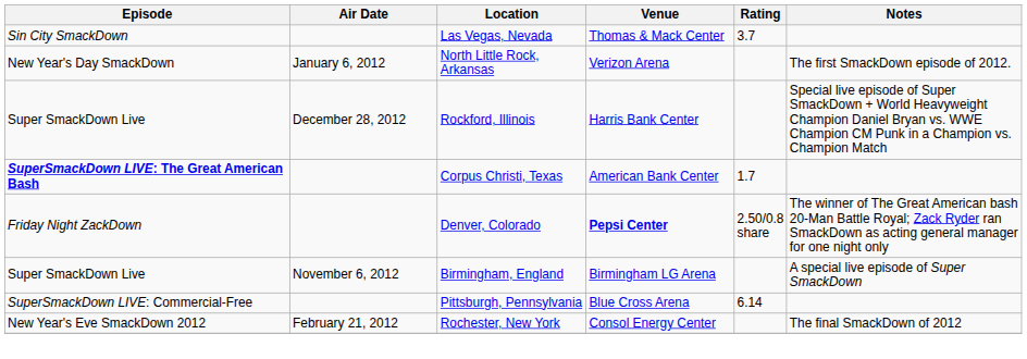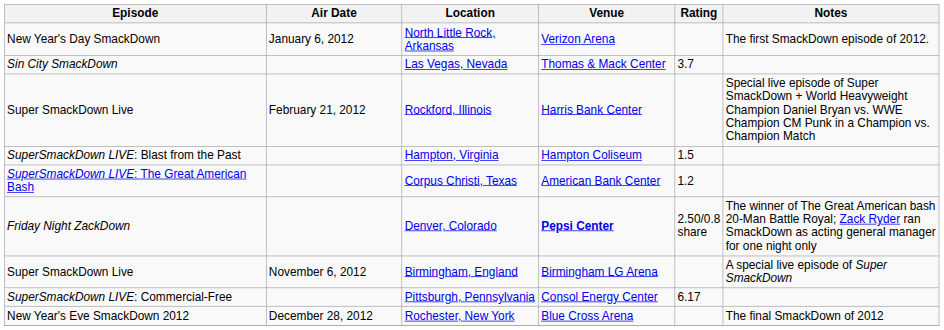rows swapped: North Little Rock, Arkansas <-> Las Vegas, Nevada
Rockford, Illinois | Air Date: December 28, 2012 -> February 21, 2012
+ row: SuperSmackDown LIVE: Blast from the Past | Hampton, Virginia | Hampton Coliseum | 1.5
Corpus Christi, Texas | Episode: bold -> normal
Corpus Christi, Texas | Rating: 1.7 -> 1.2
Pittsburgh, Pennsylvania | Venue: Blue Cross Arena -> Consol Energy Center
Pittsburgh, Pennsylvania | Rating: 6.14 -> 6.17
Rochester, New York | Air Date: February 21, 2012 -> December 28, 2012
Rochester, New York | Venue: Consol Energy Center -> Blue Cross Arena
